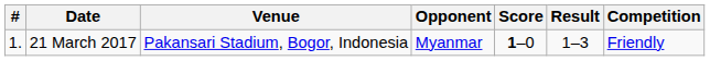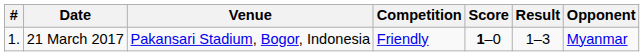columns swapped: Opponent <-> Competition
